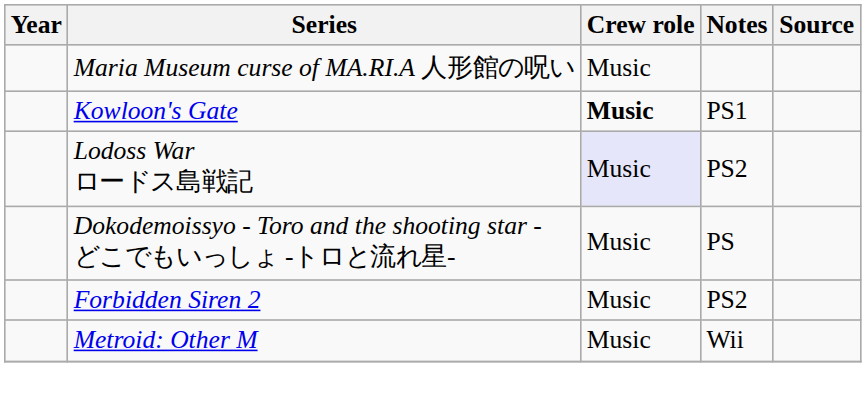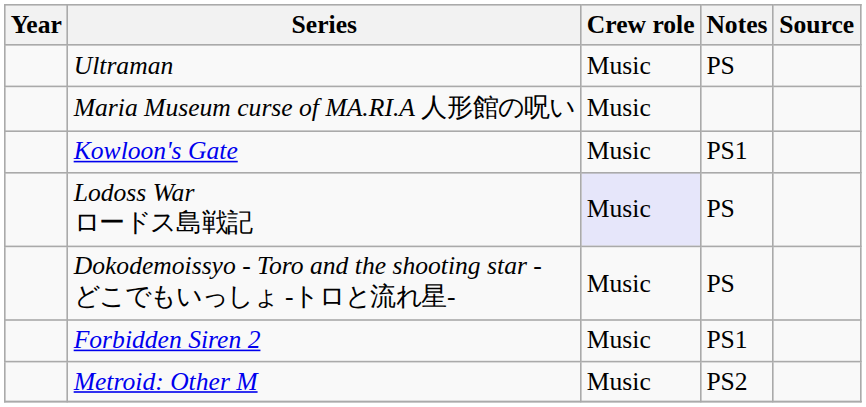+ row: Ultraman | Music | PS
Kowloon's Gate | Crew role: bold -> normal
Lodoss War ロードス島戦記 | Notes: PS2 -> PS
Forbidden Siren 2 | Notes: PS2 -> PS1
Metroid: Other M | Notes: Wii -> PS2
